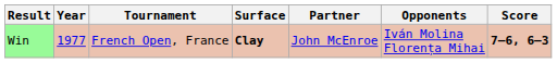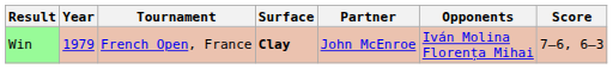Win | Year: 1977 -> 1979
Win | Score: bold -> normal
